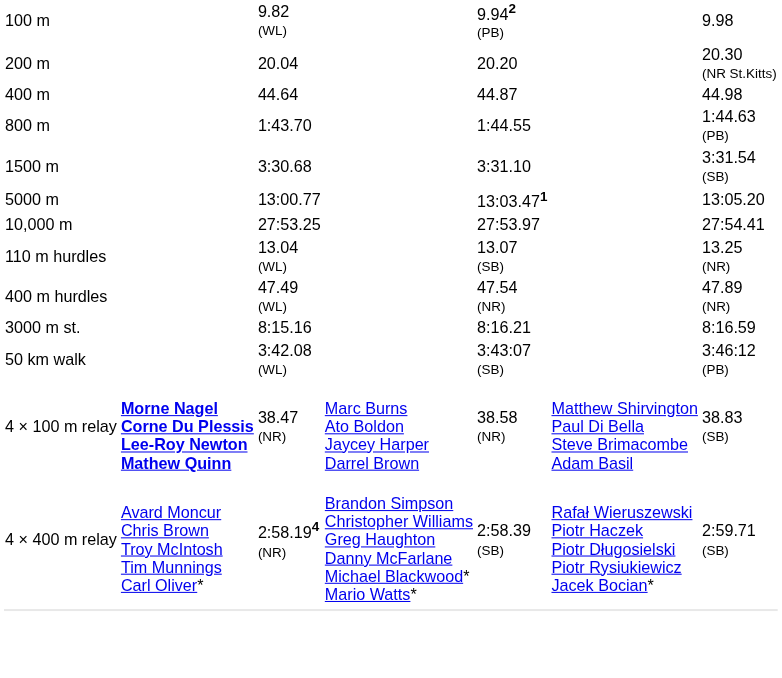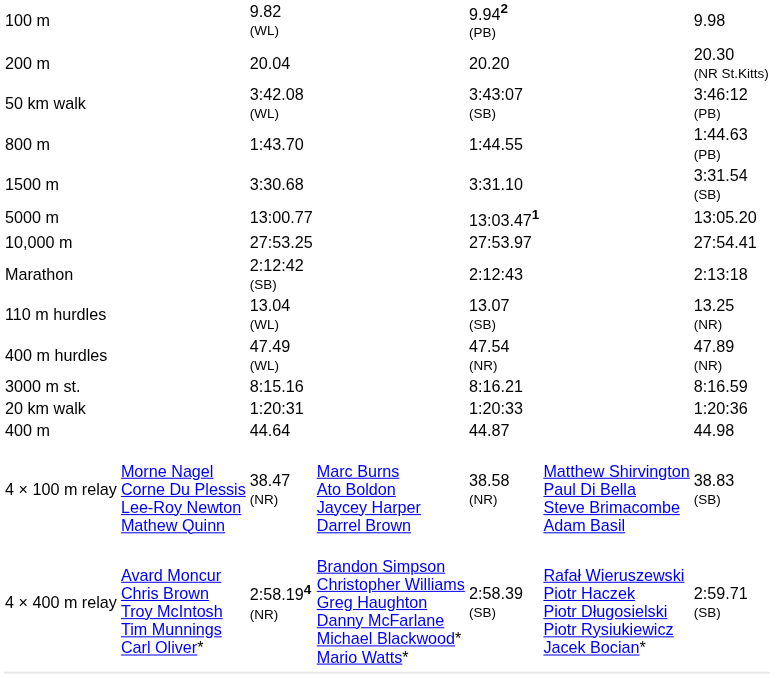rows swapped: 400 m <-> 50 km walk
+ row: Marathon | 2:12:42 (SB) | 2:12:43 | 2:13:18
+ row: 20 km walk | 1:20:31 | 1:20:33 | 1:20:36
4 × 100 m relay | column 2: bold -> normal
